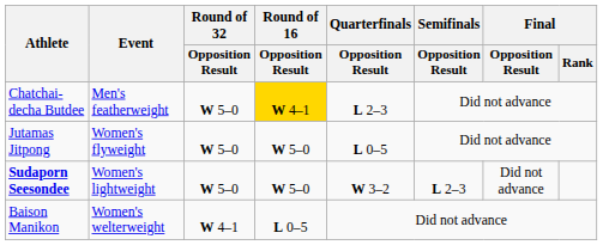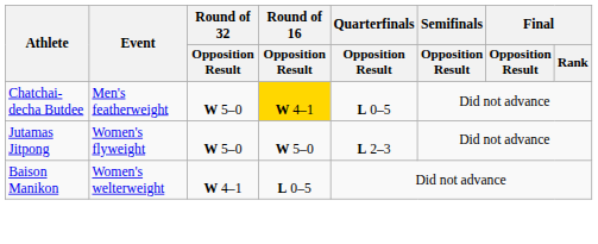Chatchai-decha Butdee | Quarterfinals / Opposition Result: L 2–3 -> L 0–5
Jutamas Jitpong | Quarterfinals / Opposition Result: L 0–5 -> L 2–3
- row: Sudaporn Seesondee | Women's lightweight | W 5–0 | W 5–0 | W 3–2 | L 2–3 | Did not advance
